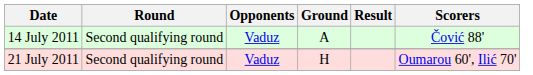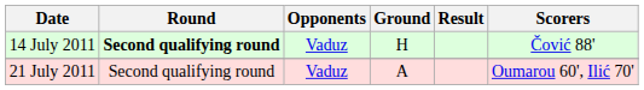14 July 2011 | Round: normal -> bold
14 July 2011 | Ground: A -> H
21 July 2011 | Ground: H -> A
